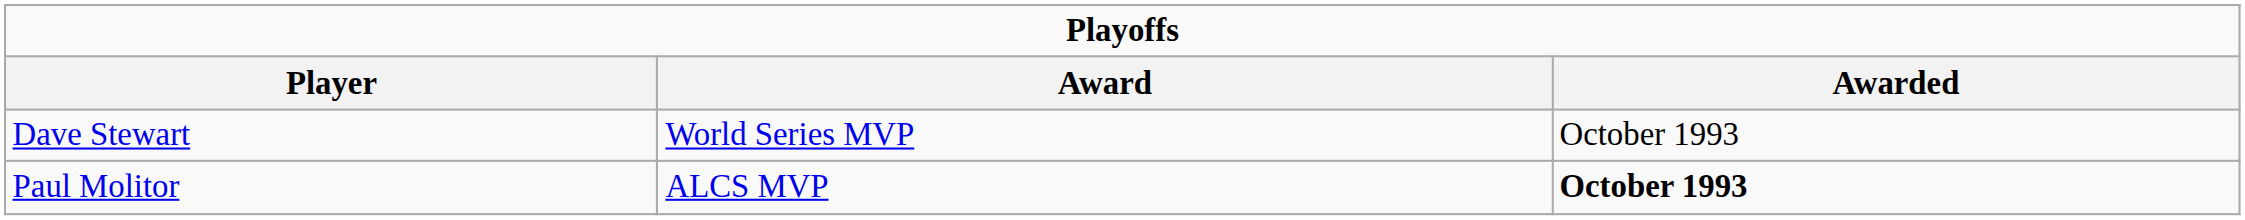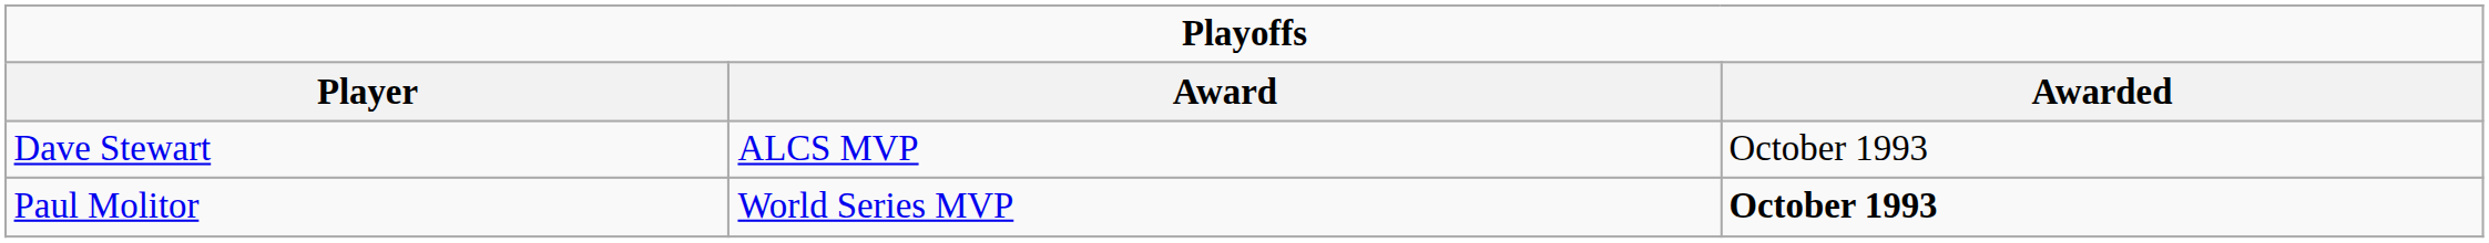Dave Stewart | Award: World Series MVP -> ALCS MVP
Paul Molitor | Award: ALCS MVP -> World Series MVP
